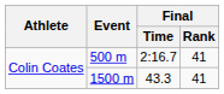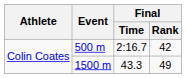500 m | Final / Rank: 41 -> 42
1500 m | Final / Rank: 41 -> 49
